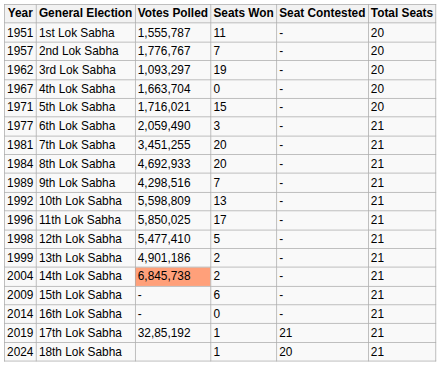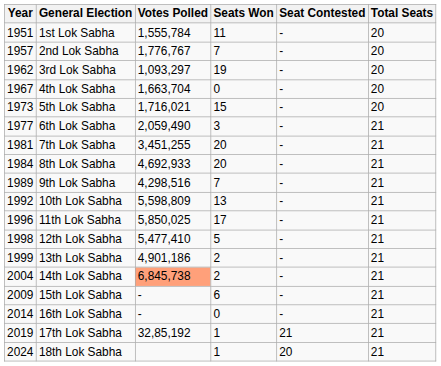1st Lok Sabha | Votes Polled: 1,555,787 -> 1,555,784
5th Lok Sabha | Year: 1971 -> 1973
